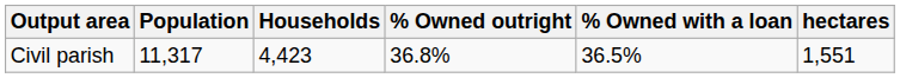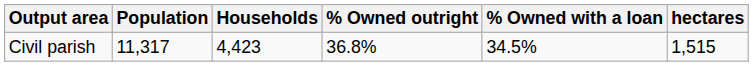Civil parish | % Owned with a loan: 36.5% -> 34.5%
Civil parish | hectares: 1,551 -> 1,515
